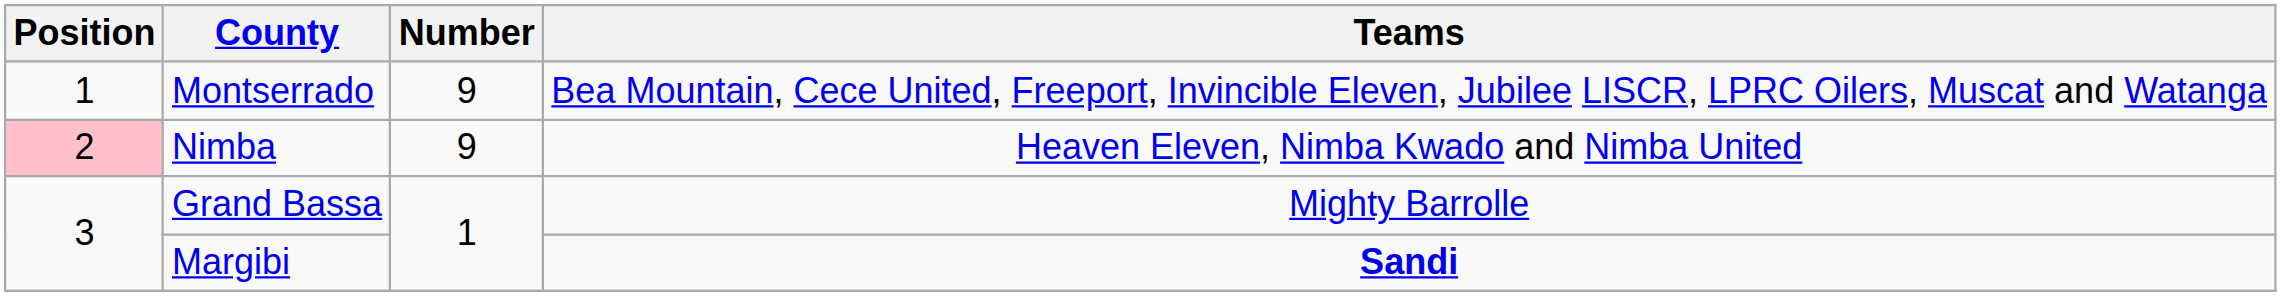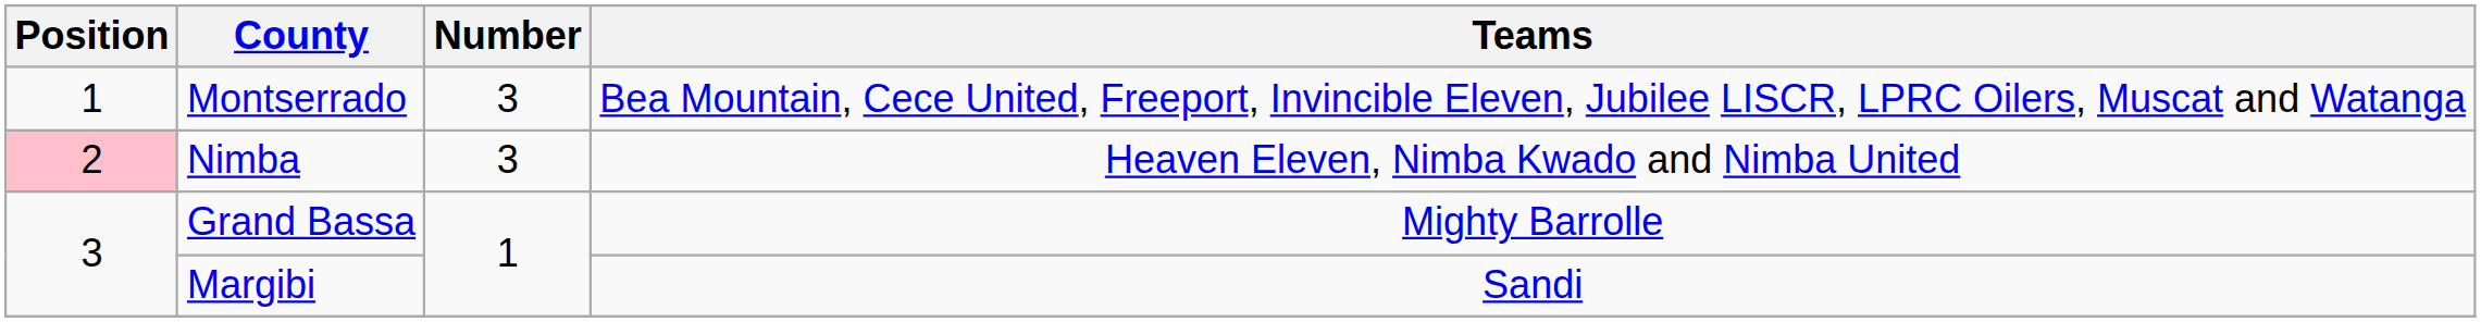Montserrado | Number: 9 -> 3
Nimba | Number: 9 -> 3
Margibi | Teams: bold -> normal
